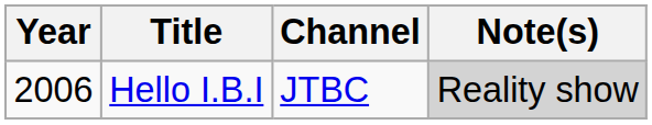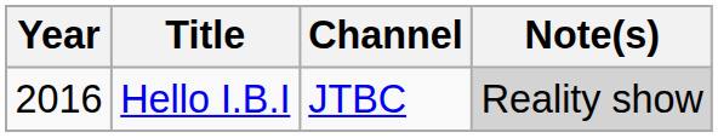Hello I.B.I | Year: 2006 -> 2016
